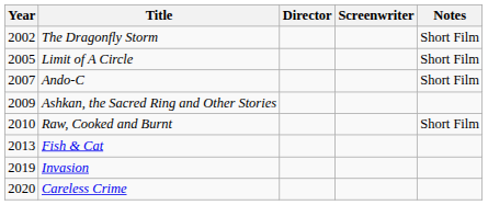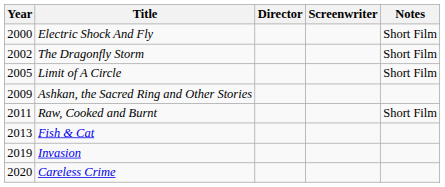+ row: 2000 | Electric Shock And Fly | Short Film
- row: 2007 | Ando-C | Short Film
Raw, Cooked and Burnt | Year: 2010 -> 2011
